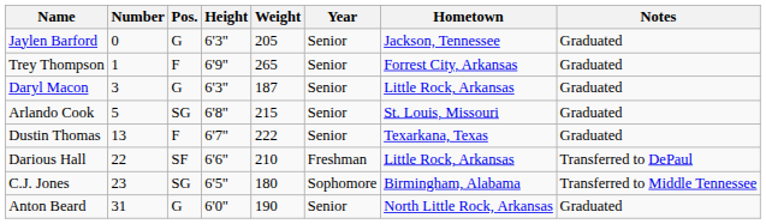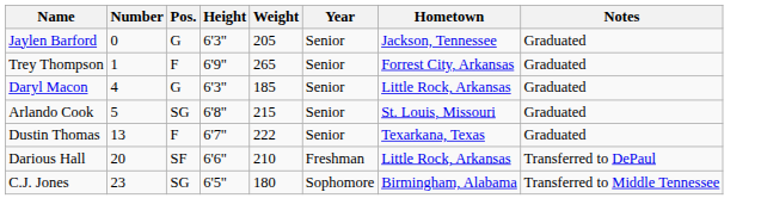Daryl Macon | Number: 3 -> 4
Daryl Macon | Weight: 187 -> 185
Darious Hall | Number: 22 -> 20
- row: Anton Beard | 31 | G | 6'0" | 190 | Senior | North Little Rock, Arkansas | Graduated
